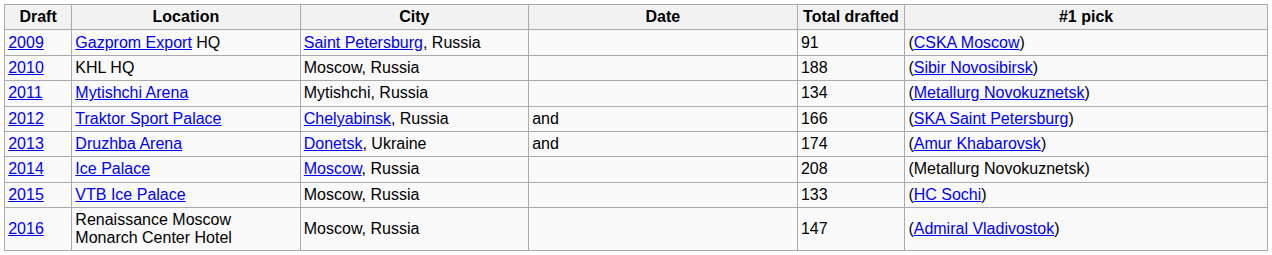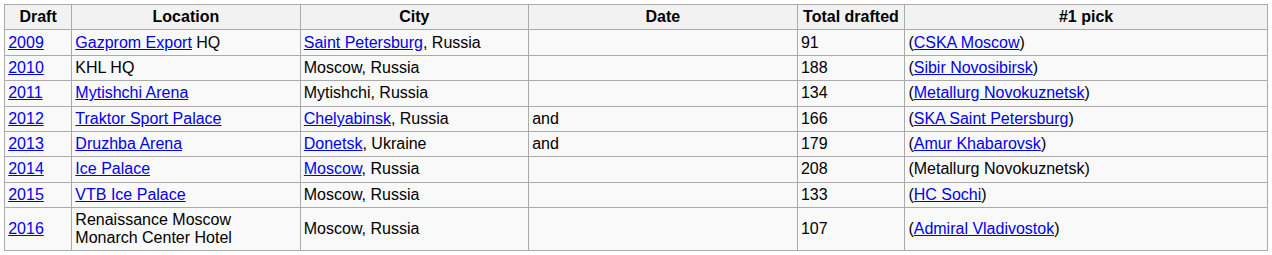Druzhba Arena | Total drafted: 174 -> 179
Renaissance Moscow Monarch Center Hotel | Total drafted: 147 -> 107
